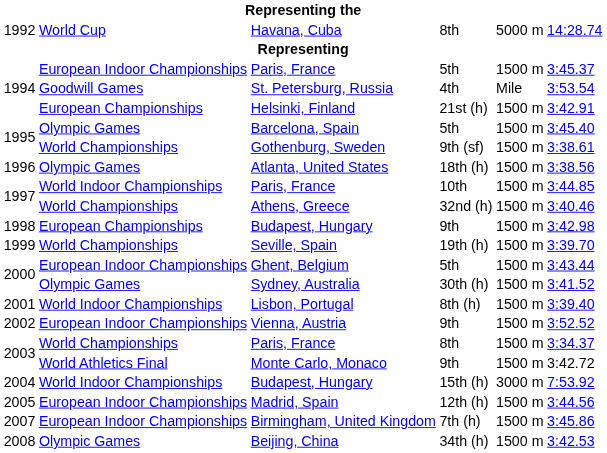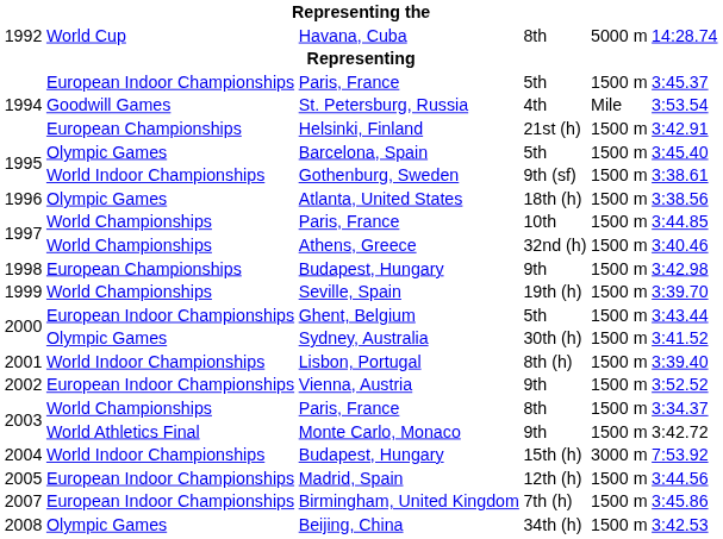Gothenburg, Sweden | column 2: World Championships -> World Indoor Championships
Paris, France / 10th | column 2: World Indoor Championships -> World Championships
